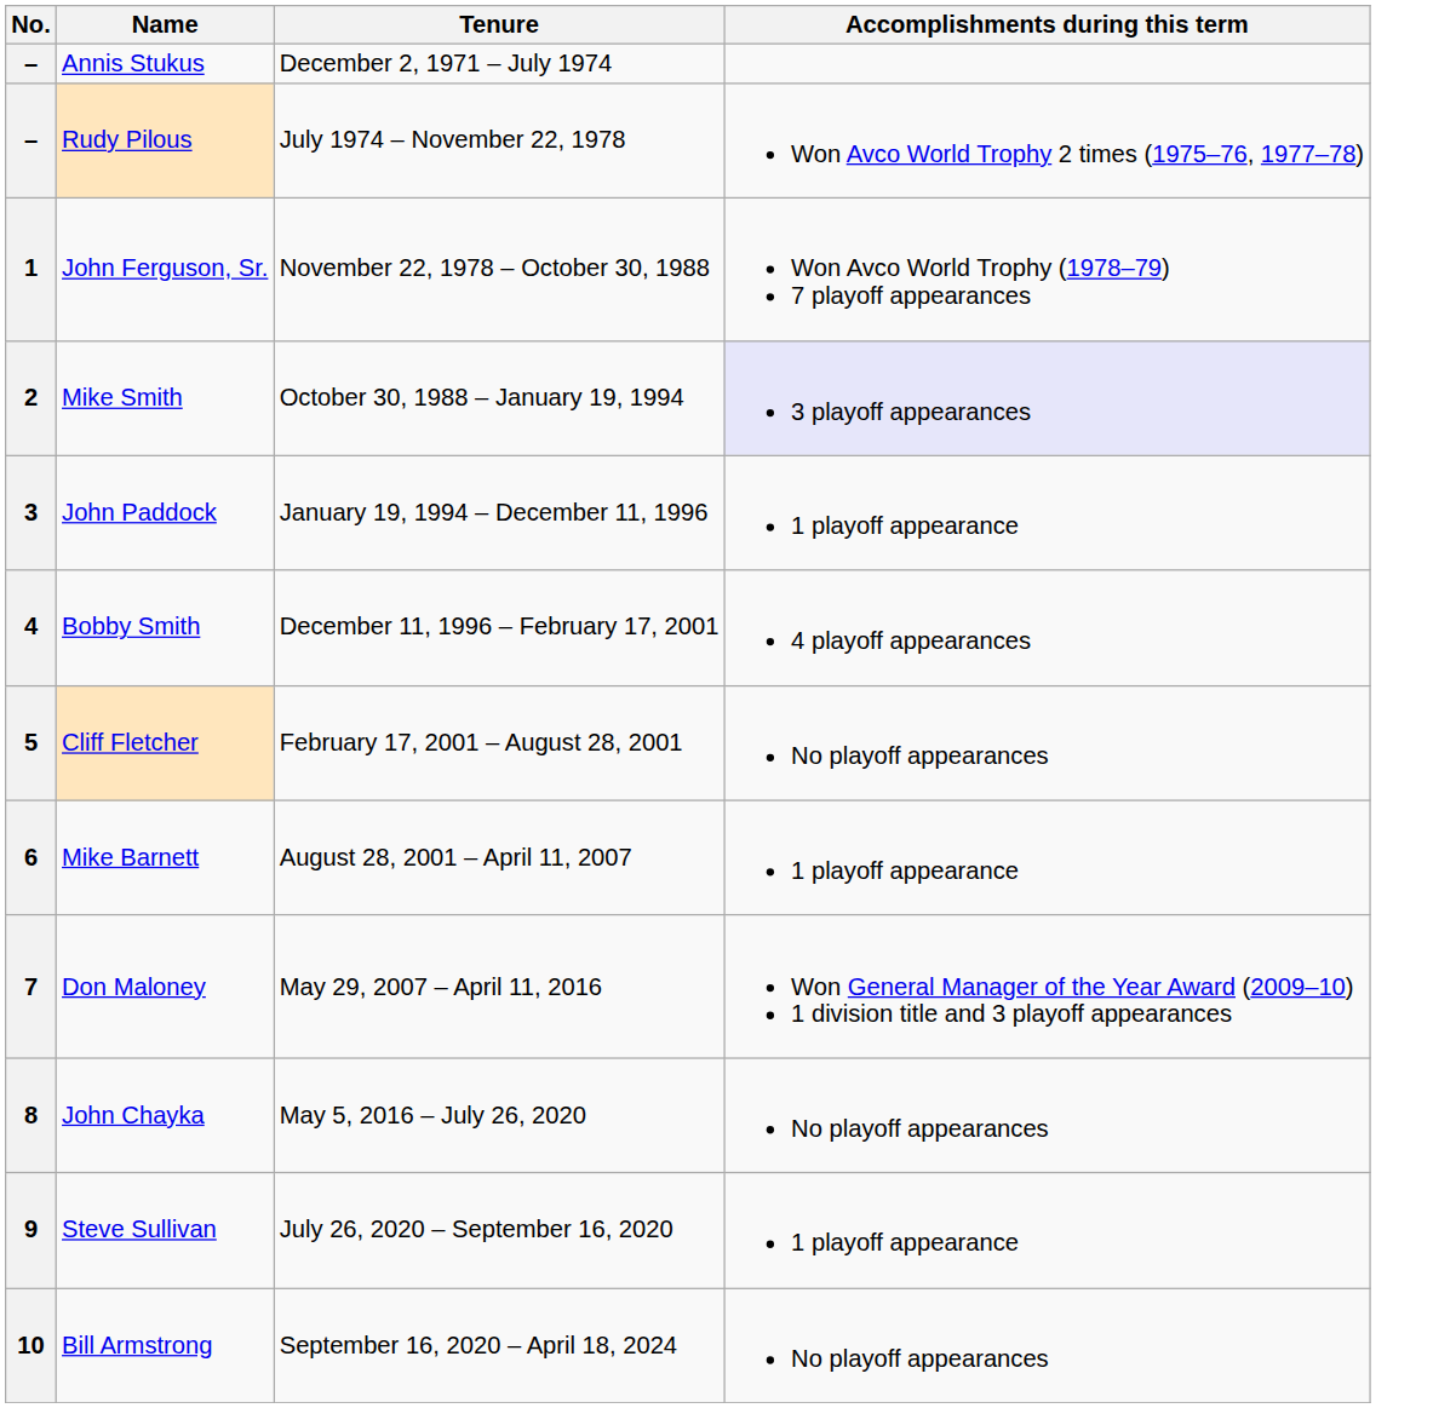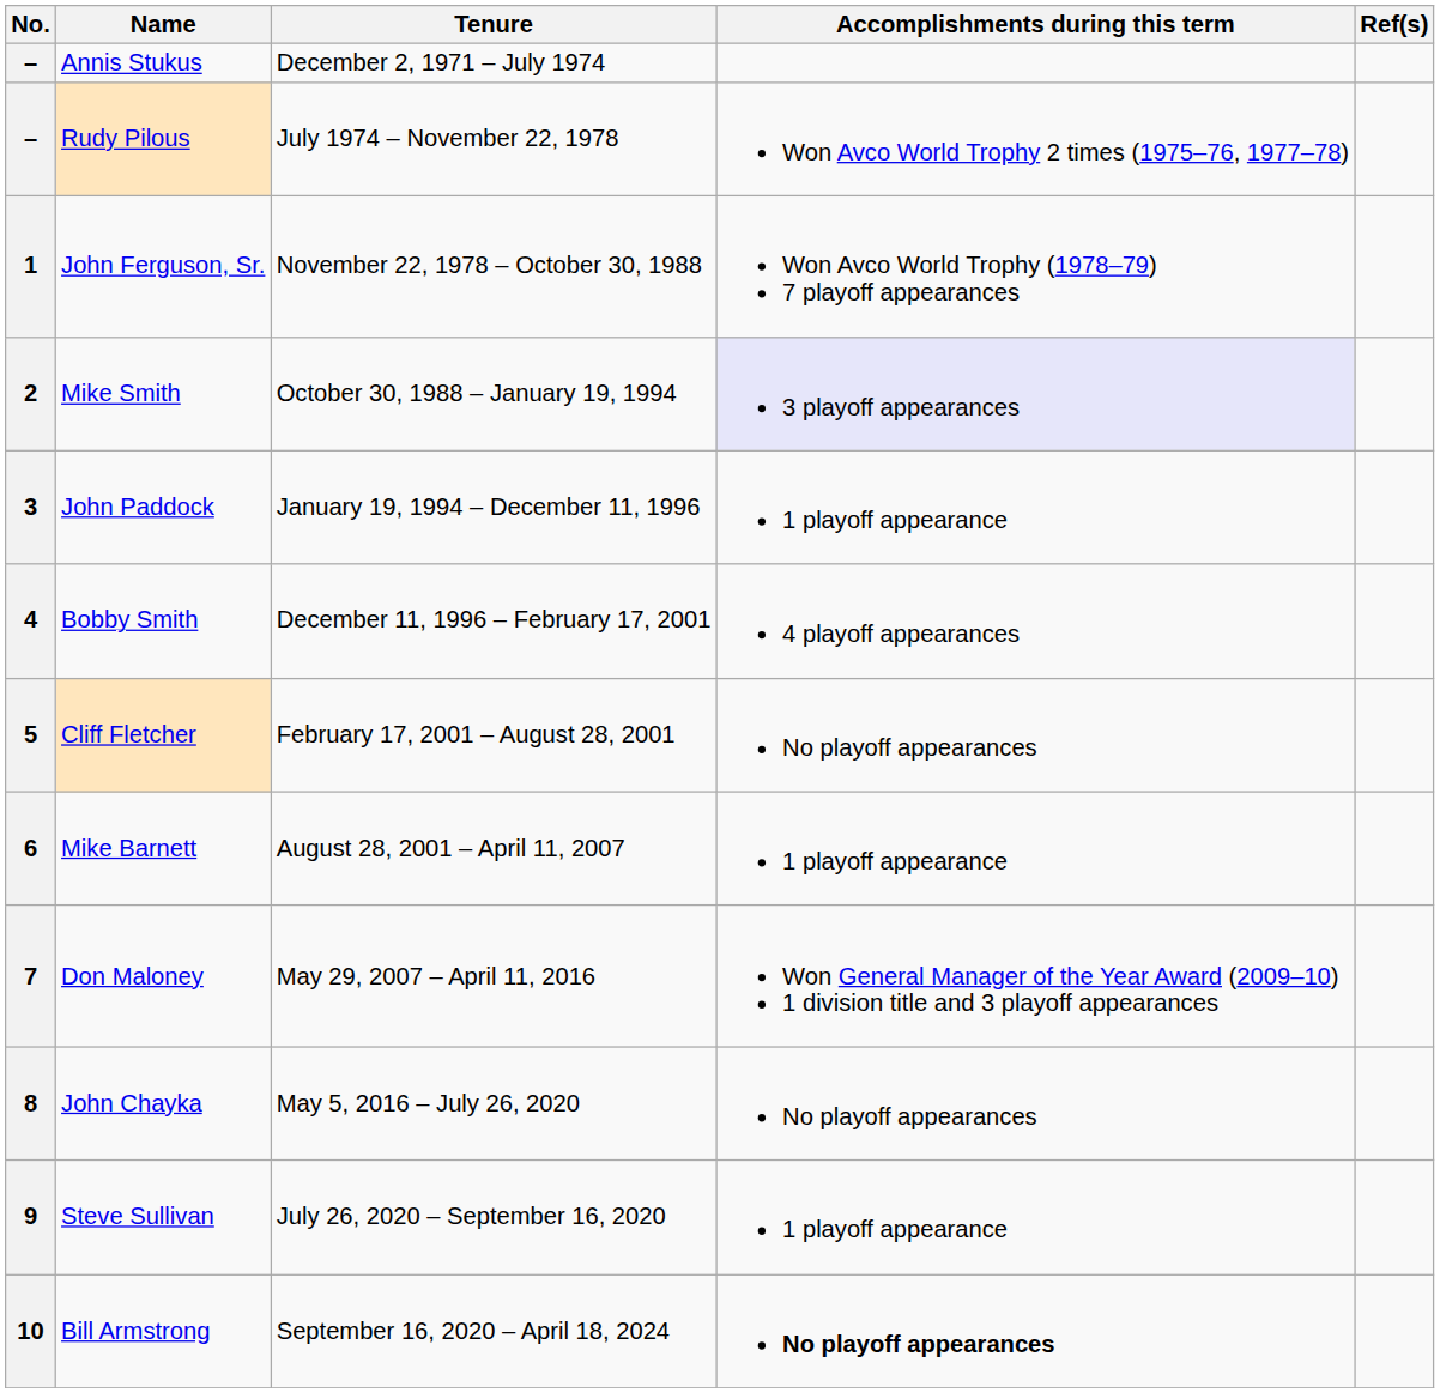+ column: Ref(s)
10 | Accomplishments during this term: normal -> bold
